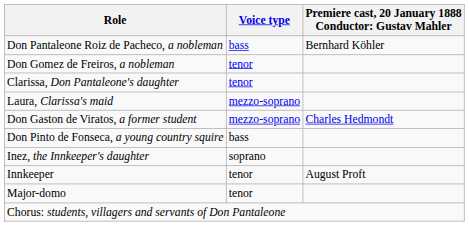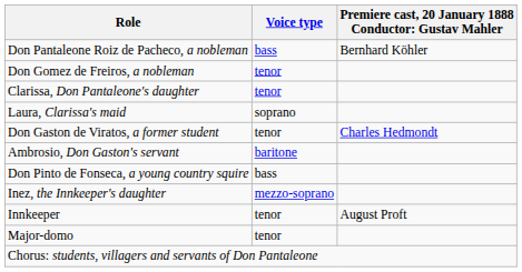Laura, Clarissa's maid | Voice type: mezzo-soprano -> soprano
Don Gaston de Viratos, a former student | Voice type: mezzo-soprano -> tenor
+ row: Ambrosio, Don Gaston's servant | baritone
Inez, the Innkeeper's daughter | Voice type: soprano -> mezzo-soprano
